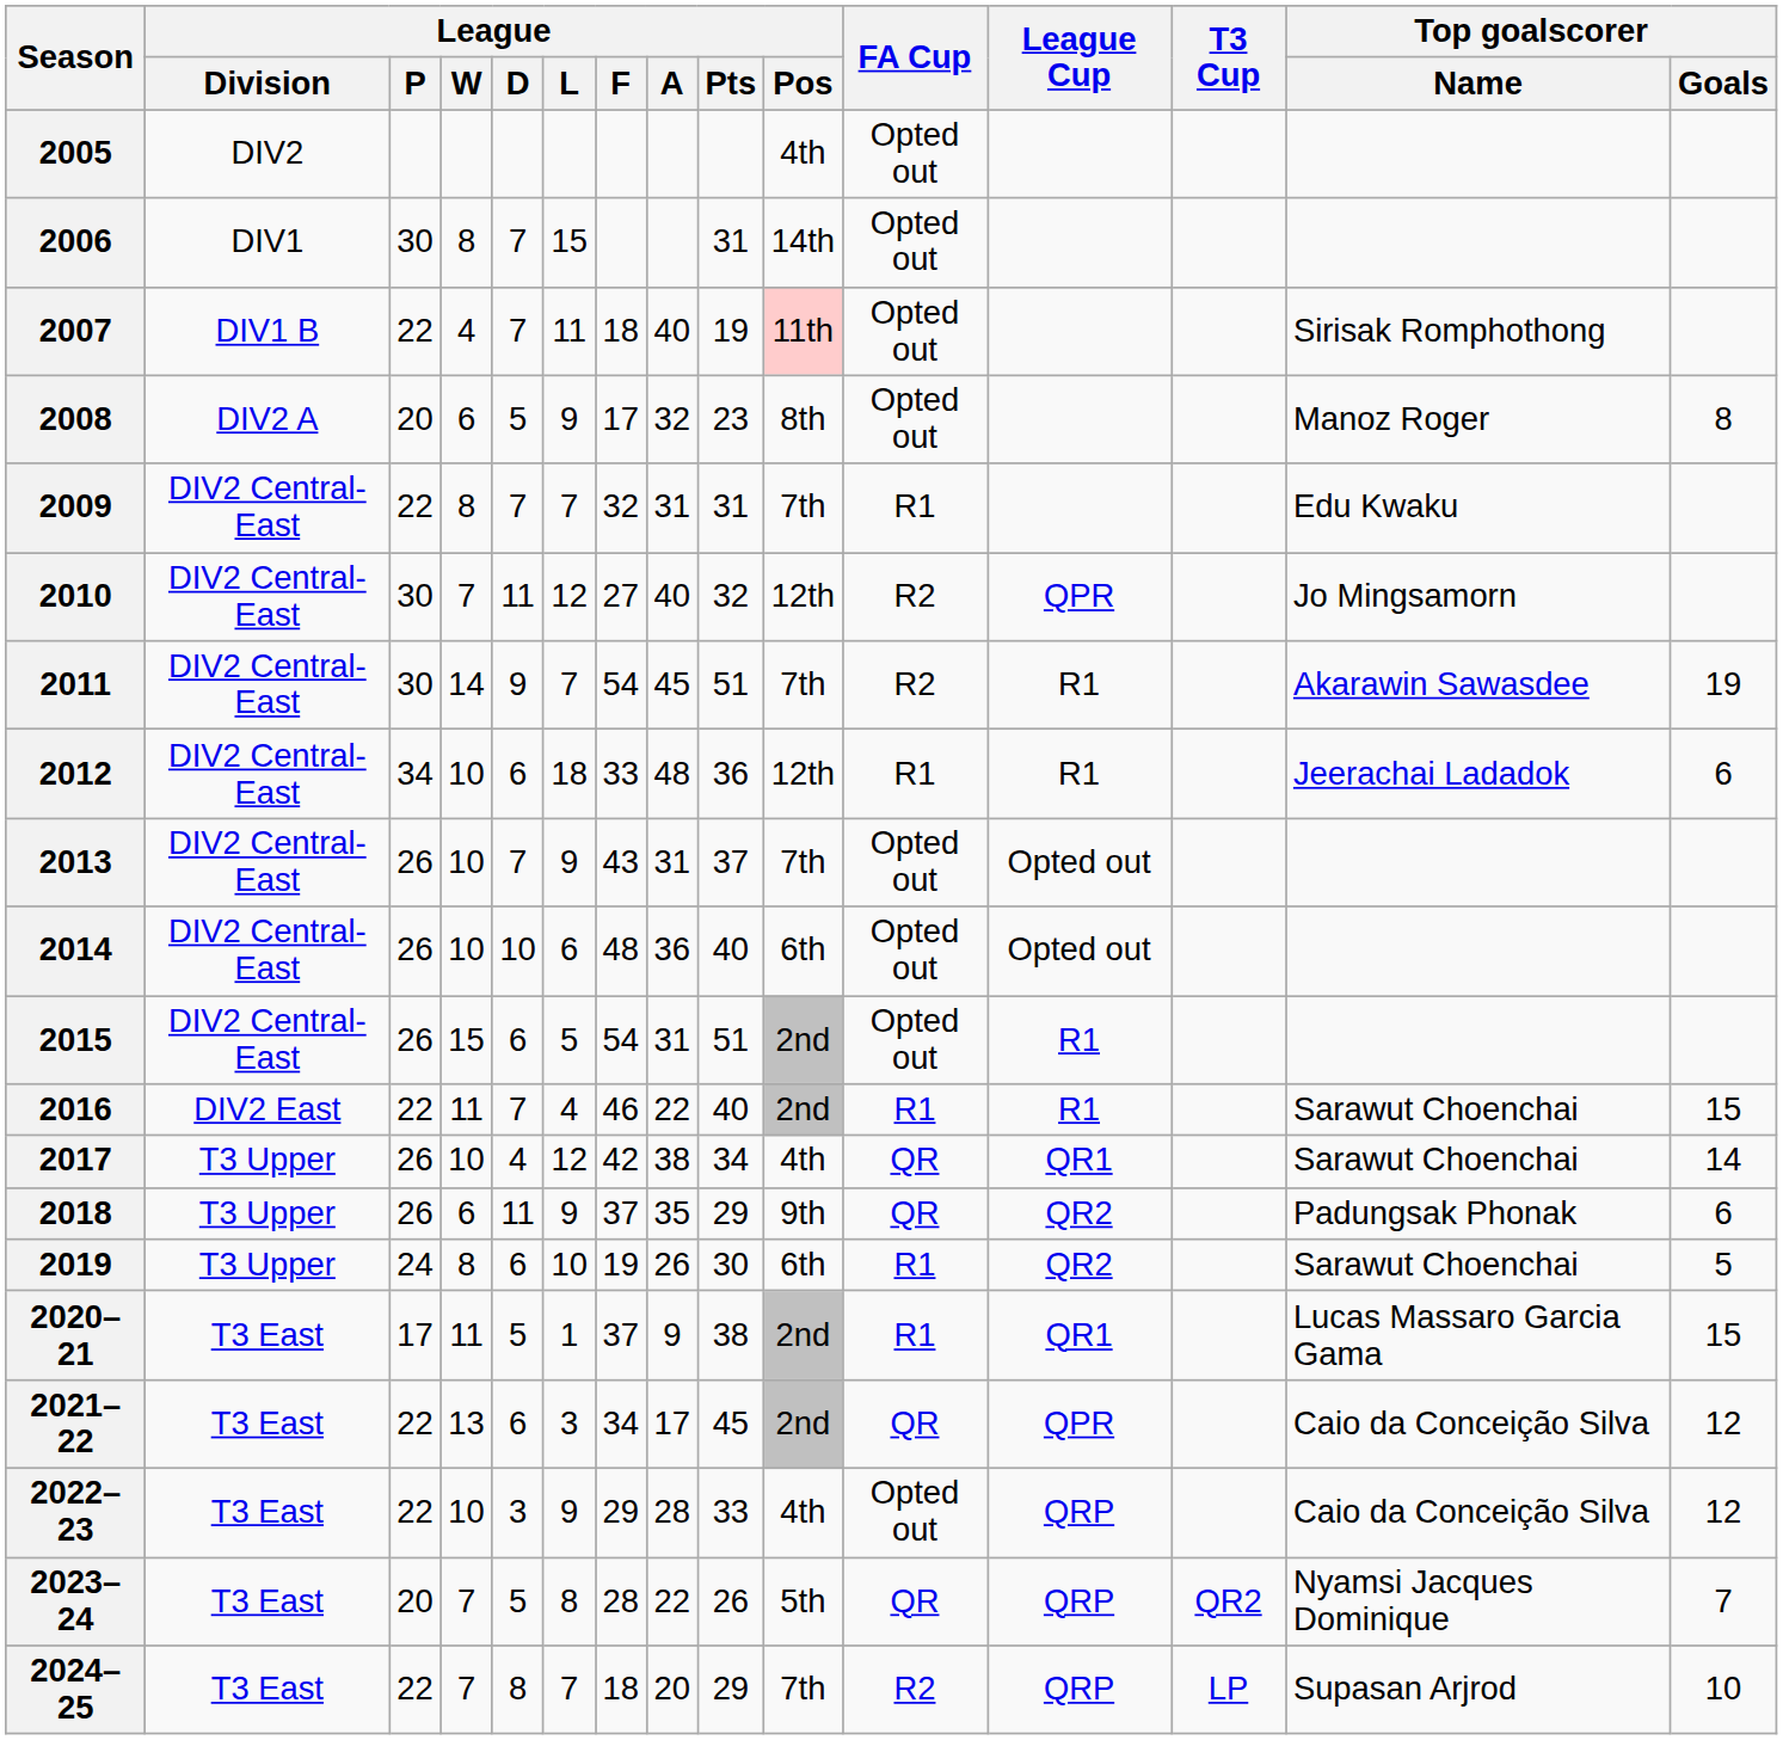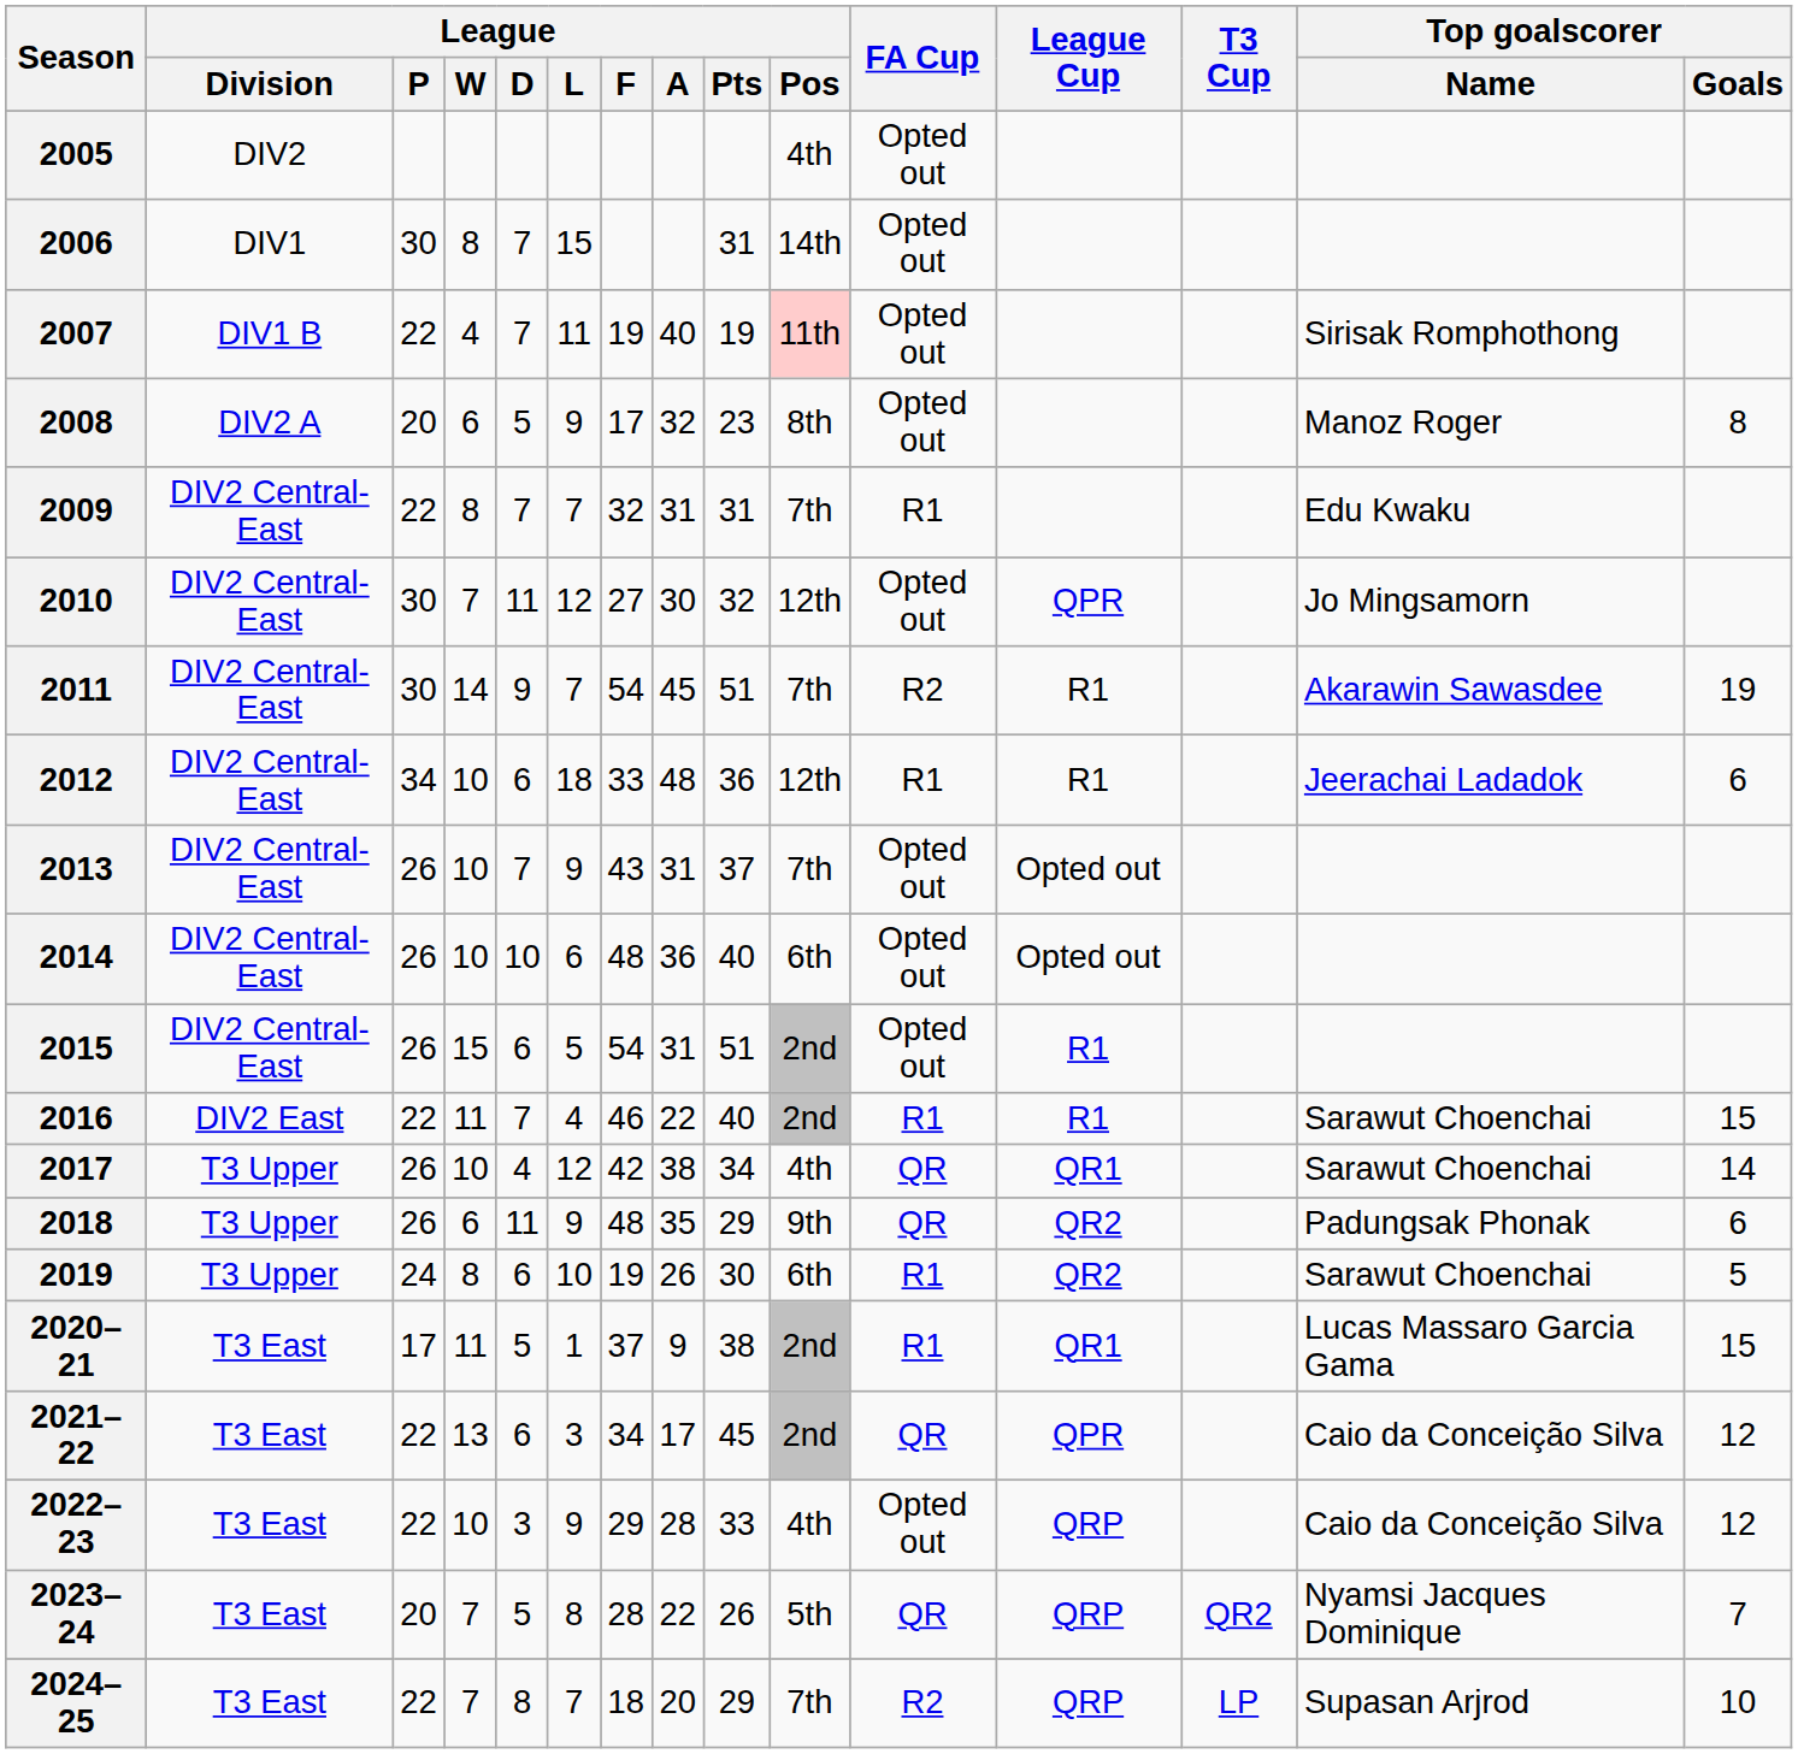2007 | League / F: 18 -> 19
2010 | League / A: 40 -> 30
2010 | FA Cup: R2 -> Opted out
2018 | League / F: 37 -> 48
